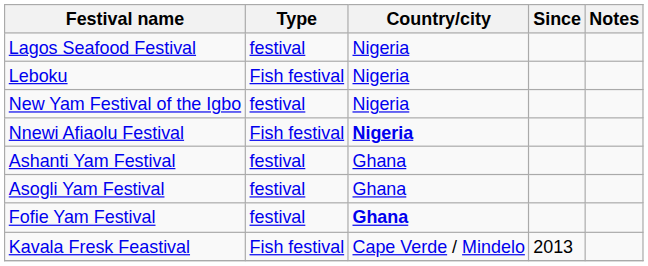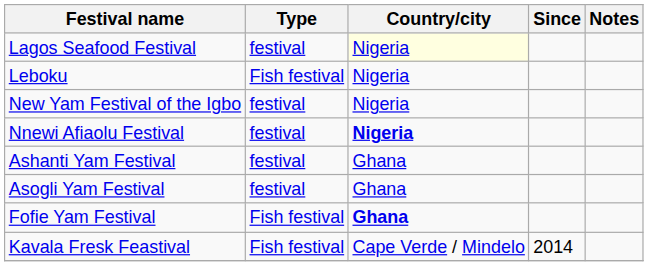Lagos Seafood Festival | Country/city: no background -> lightyellow background
Nnewi Afiaolu Festival | Type: Fish festival -> festival
Fofie Yam Festival | Type: festival -> Fish festival
Kavala Fresk Feastival | Since: 2013 -> 2014
